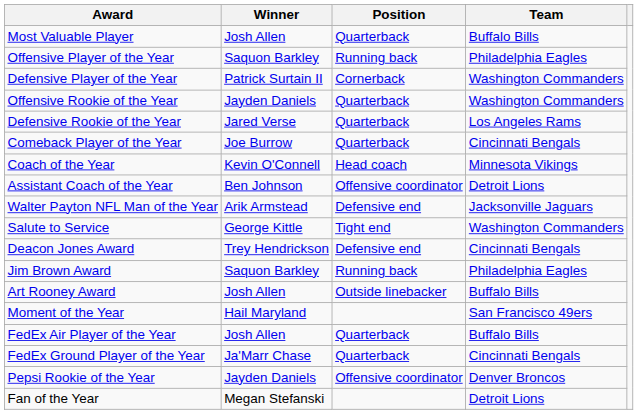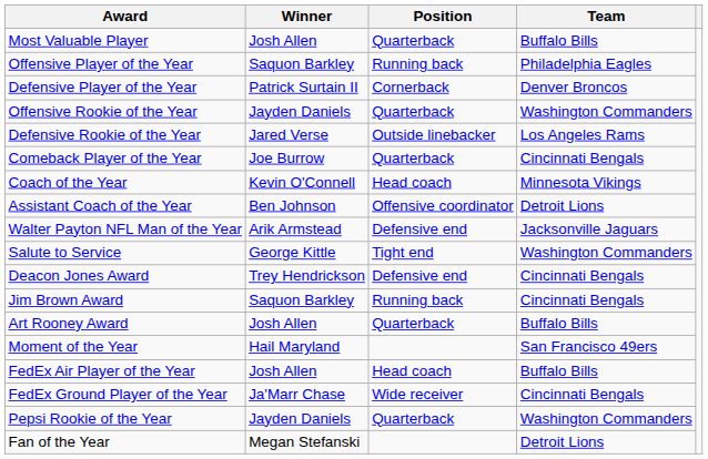Defensive Player of the Year | Team: Washington Commanders -> Denver Broncos
Defensive Rookie of the Year | Position: Quarterback -> Outside linebacker
Jim Brown Award | Team: Philadelphia Eagles -> Cincinnati Bengals
Art Rooney Award | Position: Outside linebacker -> Quarterback
FedEx Air Player of the Year | Position: Quarterback -> Head coach
FedEx Ground Player of the Year | Position: Quarterback -> Wide receiver
Pepsi Rookie of the Year | Position: Offensive coordinator -> Quarterback
Pepsi Rookie of the Year | Team: Denver Broncos -> Washington Commanders
